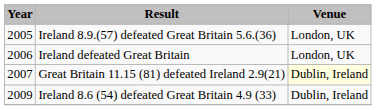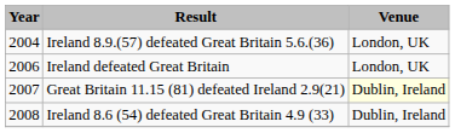Ireland 8.9.(57) defeated Great Britain 5.6.(36) | Year: 2005 -> 2004
Ireland 8.6 (54) defeated Great Britain 4.9 (33) | Year: 2009 -> 2008
